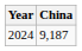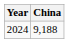2024 | China: 9,187 -> 9,188
